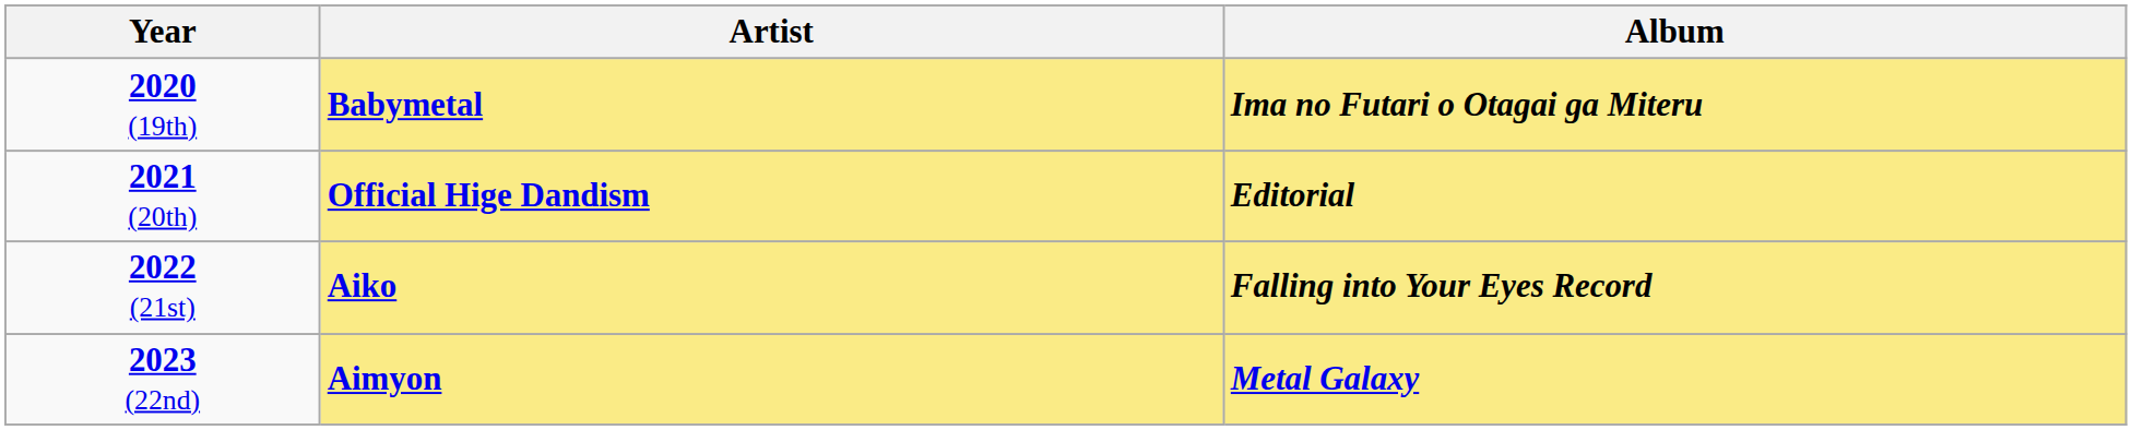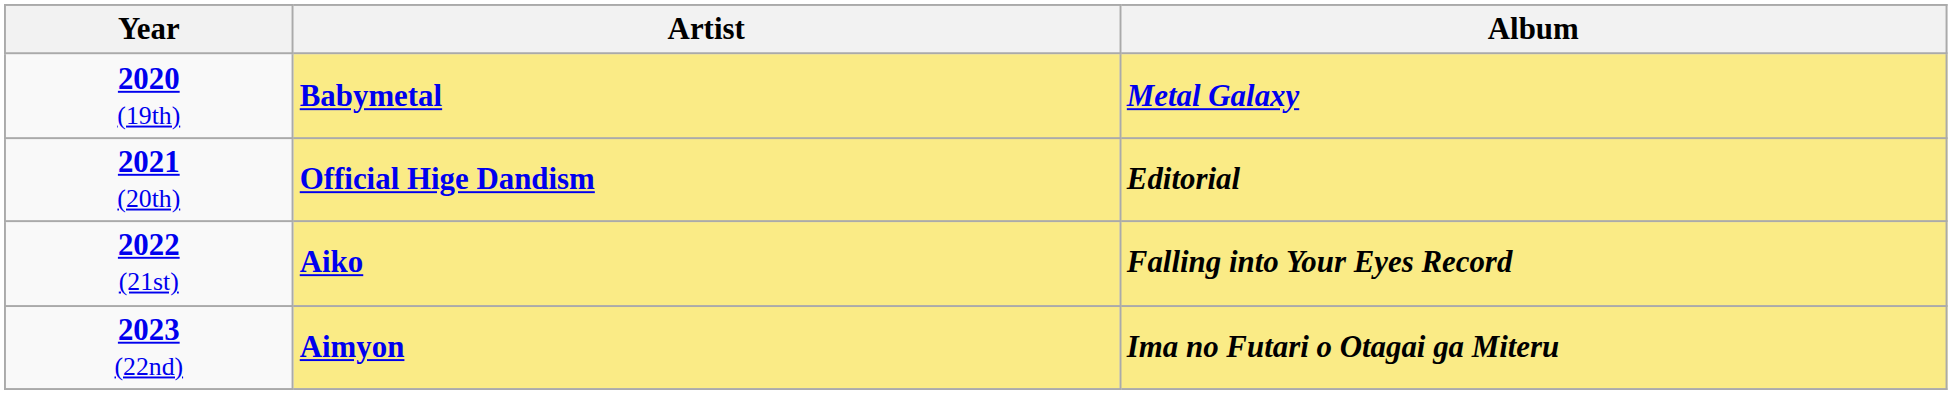2020 (19th) | Album: Ima no Futari o Otagai ga Miteru -> Metal Galaxy
2023 (22nd) | Album: Metal Galaxy -> Ima no Futari o Otagai ga Miteru
